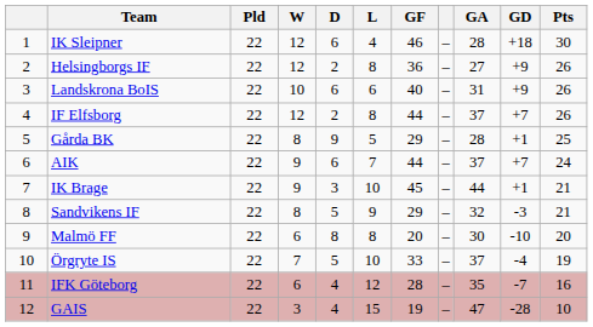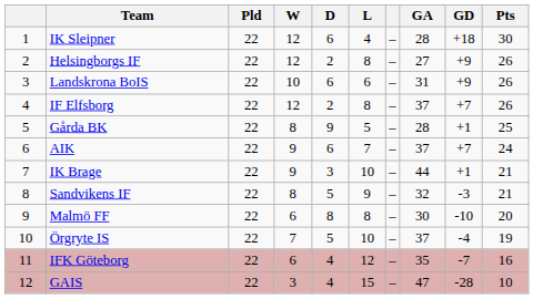- column: GF | 46 | 36 | 40 | 44 | 29 | 44 | 45 | 29 | 20 | 33 | 28 | 19
